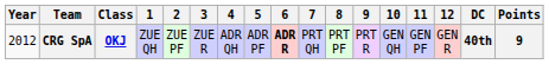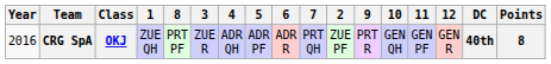columns swapped: 2 <-> 8
CRG SpA | Year: 2012 -> 2016
CRG SpA | 6: bold -> normal
CRG SpA | Points: 9 -> 8
